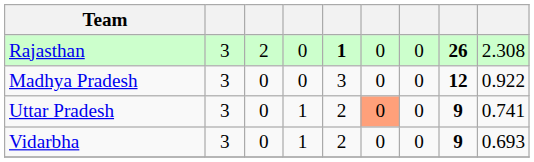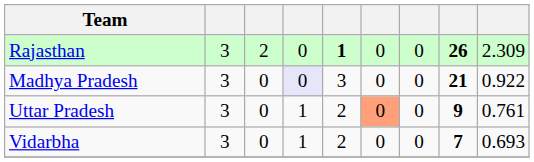Rajasthan | column 9: 2.308 -> 2.309
Madhya Pradesh | column 4: no background -> lavender background
Madhya Pradesh | column 8: 12 -> 21
Uttar Pradesh | column 9: 0.741 -> 0.761
Vidarbha | column 8: 9 -> 7
